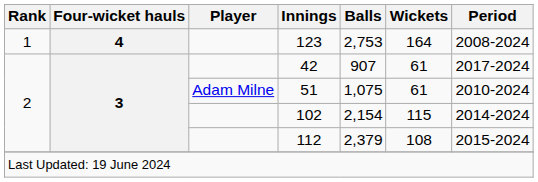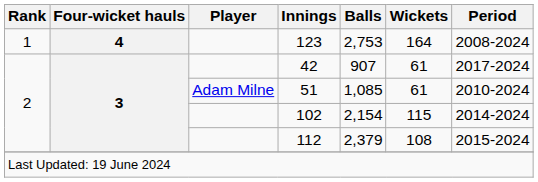51 | Balls: 1,075 -> 1,085
